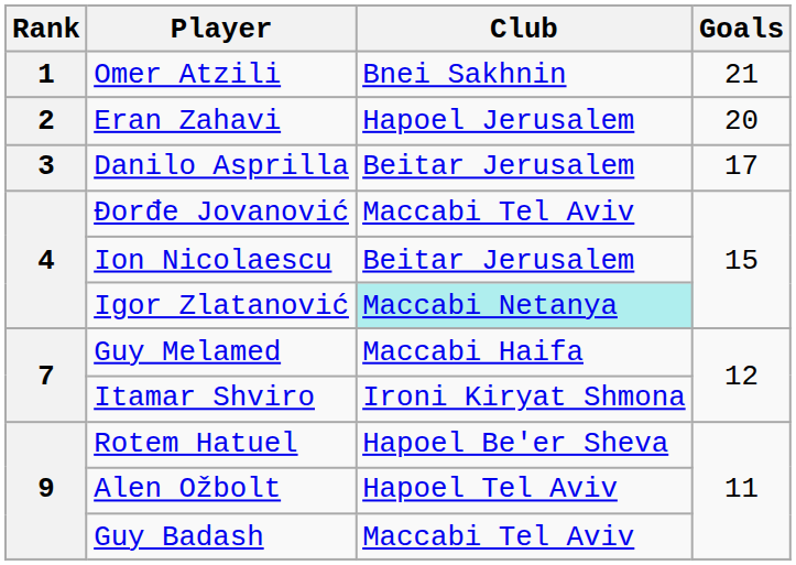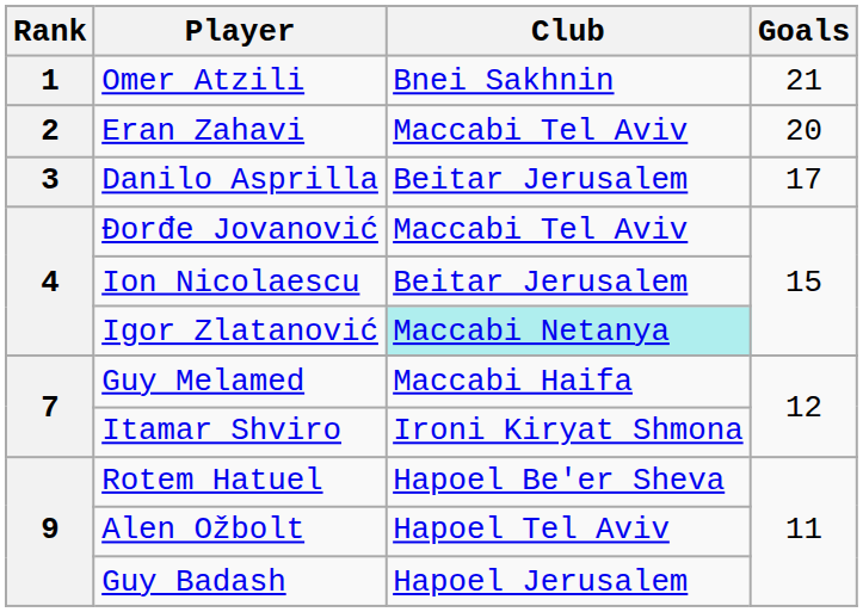Eran Zahavi | Club: Hapoel Jerusalem -> Maccabi Tel Aviv
Guy Badash | Club: Maccabi Tel Aviv -> Hapoel Jerusalem
